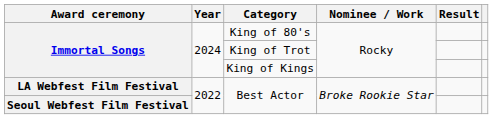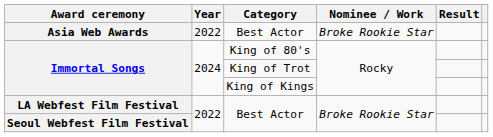+ row: Asia Web Awards | 2022 | Best Actor | Broke Rookie Star
